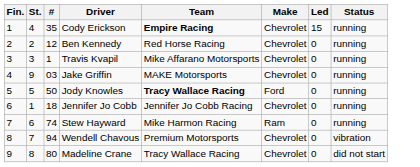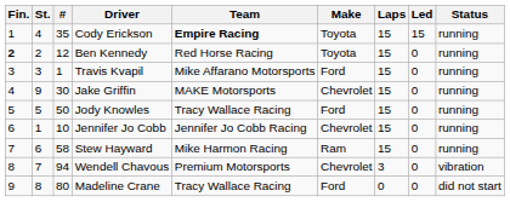+ column: Laps | 15 | 15 | 15 | 15 | 15 | 15 | 15 | 3 | 0
Cody Erickson | Make: Chevrolet -> Toyota
Ben Kennedy | Fin.: normal -> bold
Ben Kennedy | Make: Chevrolet -> Toyota
Travis Kvapil | Make: Chevrolet -> Ford
Jake Griffin | #: 03 -> 30
Jody Knowles | Team: bold -> normal
Jennifer Jo Cobb | #: 18 -> 10
Stew Hayward | #: 74 -> 58
Madeline Crane | Make: Chevrolet -> Ford
